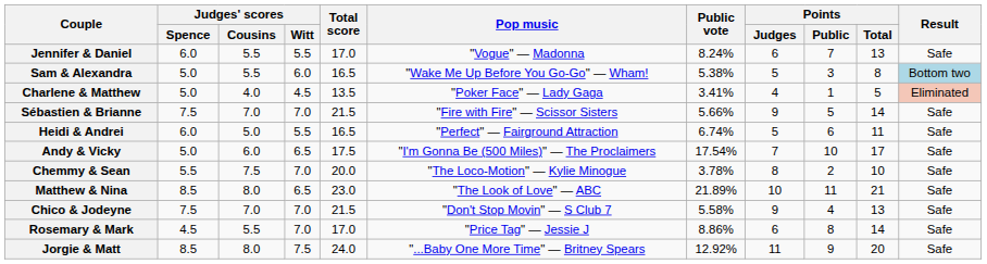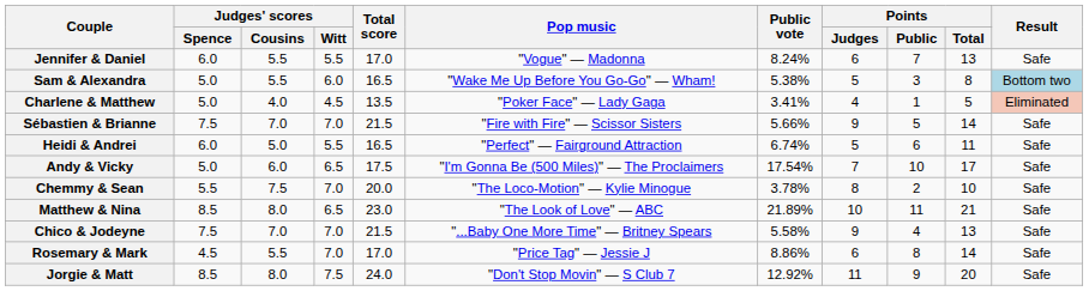Chico & Jodeyne | Pop music: "Don't Stop Movin" — S Club 7 -> "...Baby One More Time" — Britney Spears
Jorgie & Matt | Pop music: "...Baby One More Time" — Britney Spears -> "Don't Stop Movin" — S Club 7
